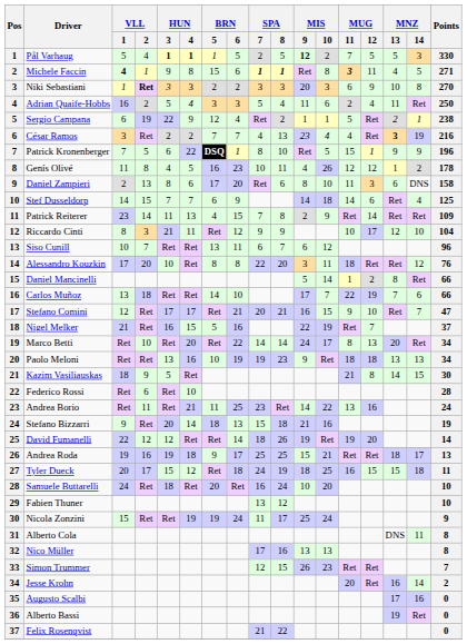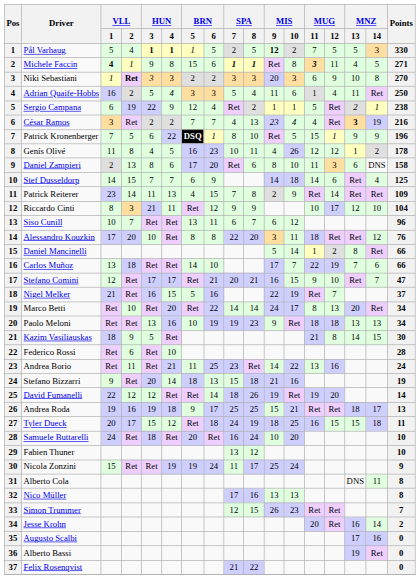Adrian Quaife-Hobbs | MUG / 11: 2 -> 1
